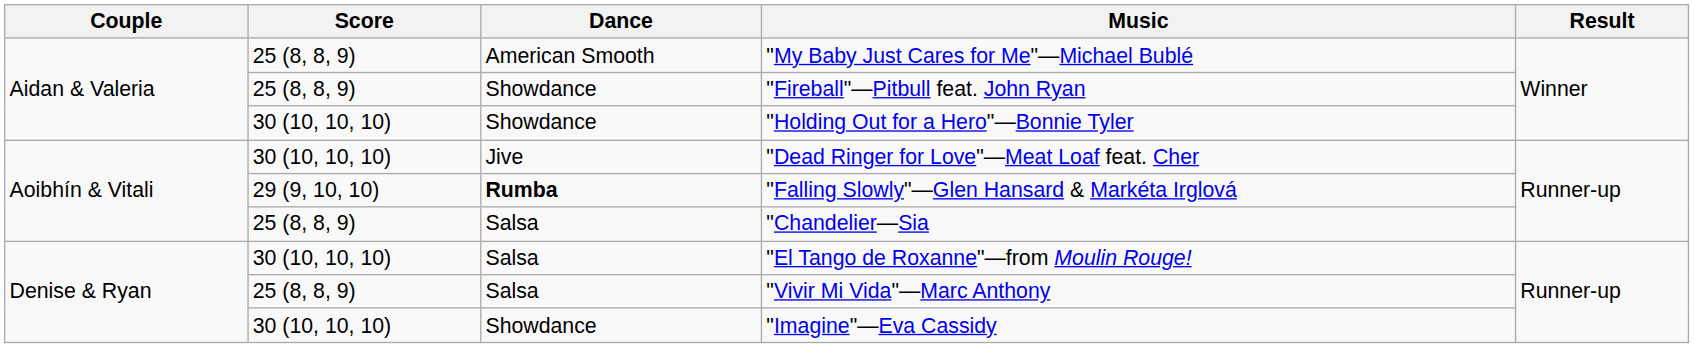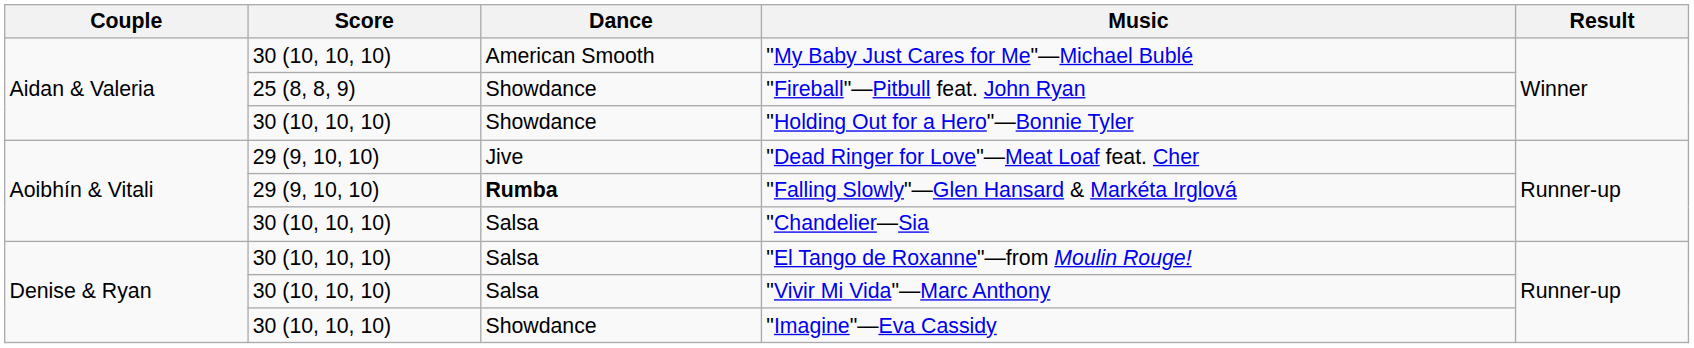"My Baby Just Cares for Me"—Michael Bublé | Score: 25 (8, 8, 9) -> 30 (10, 10, 10)
"Dead Ringer for Love"—Meat Loaf feat. Cher | Score: 30 (10, 10, 10) -> 29 (9, 10, 10)
"Chandelier—Sia | Score: 25 (8, 8, 9) -> 30 (10, 10, 10)
"Vivir Mi Vida"—Marc Anthony | Score: 25 (8, 8, 9) -> 30 (10, 10, 10)
